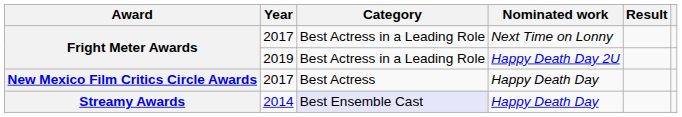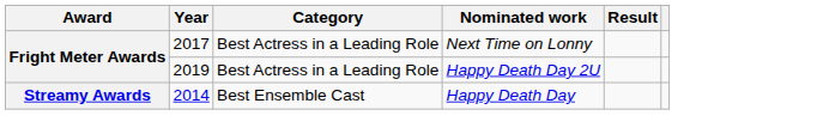- row: New Mexico Film Critics Circle Awards | 2017 | Best Actress | Happy Death Day
Streamy Awards | Category: lavender background -> no background
